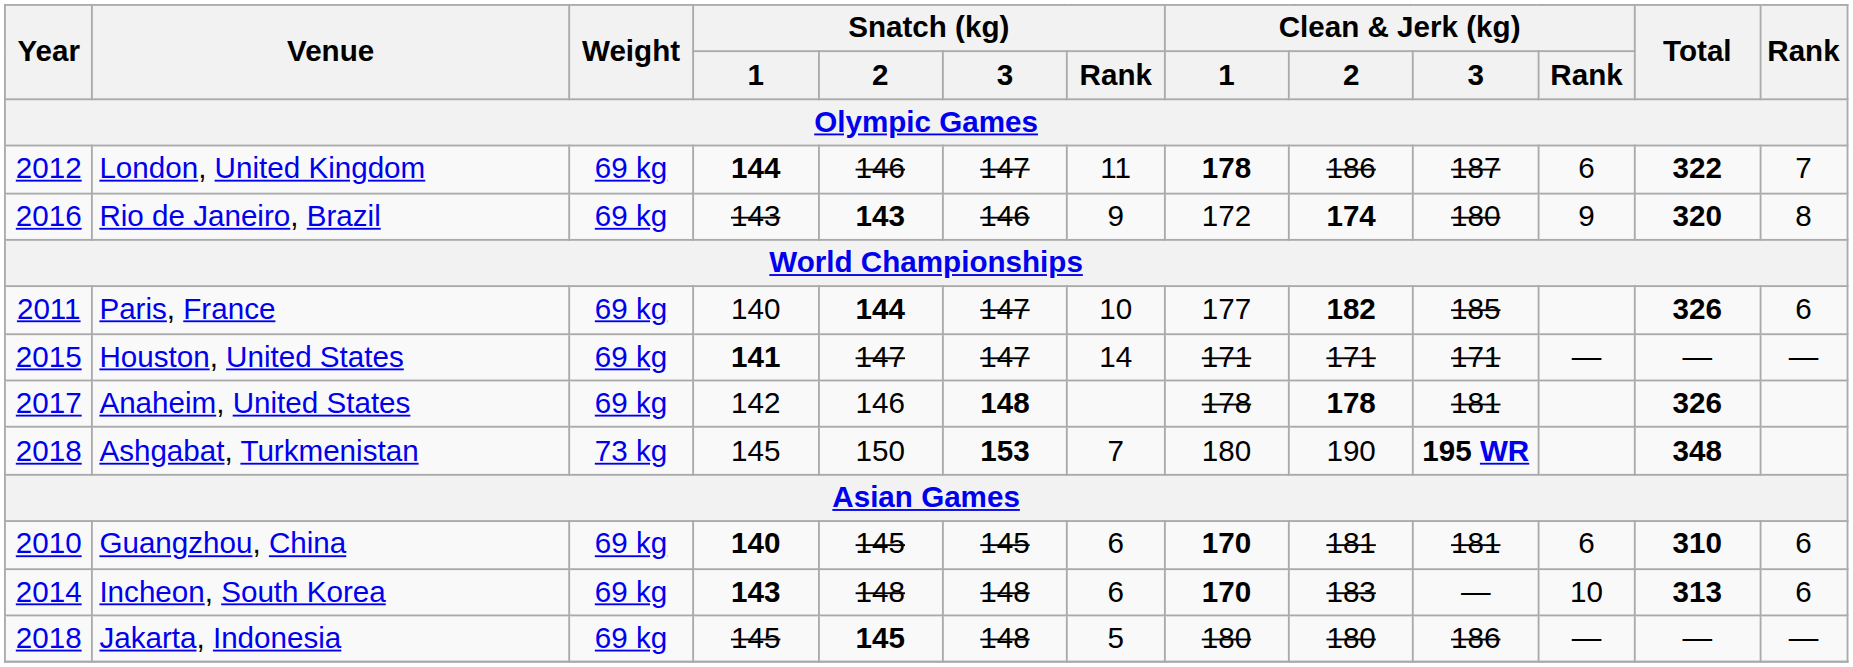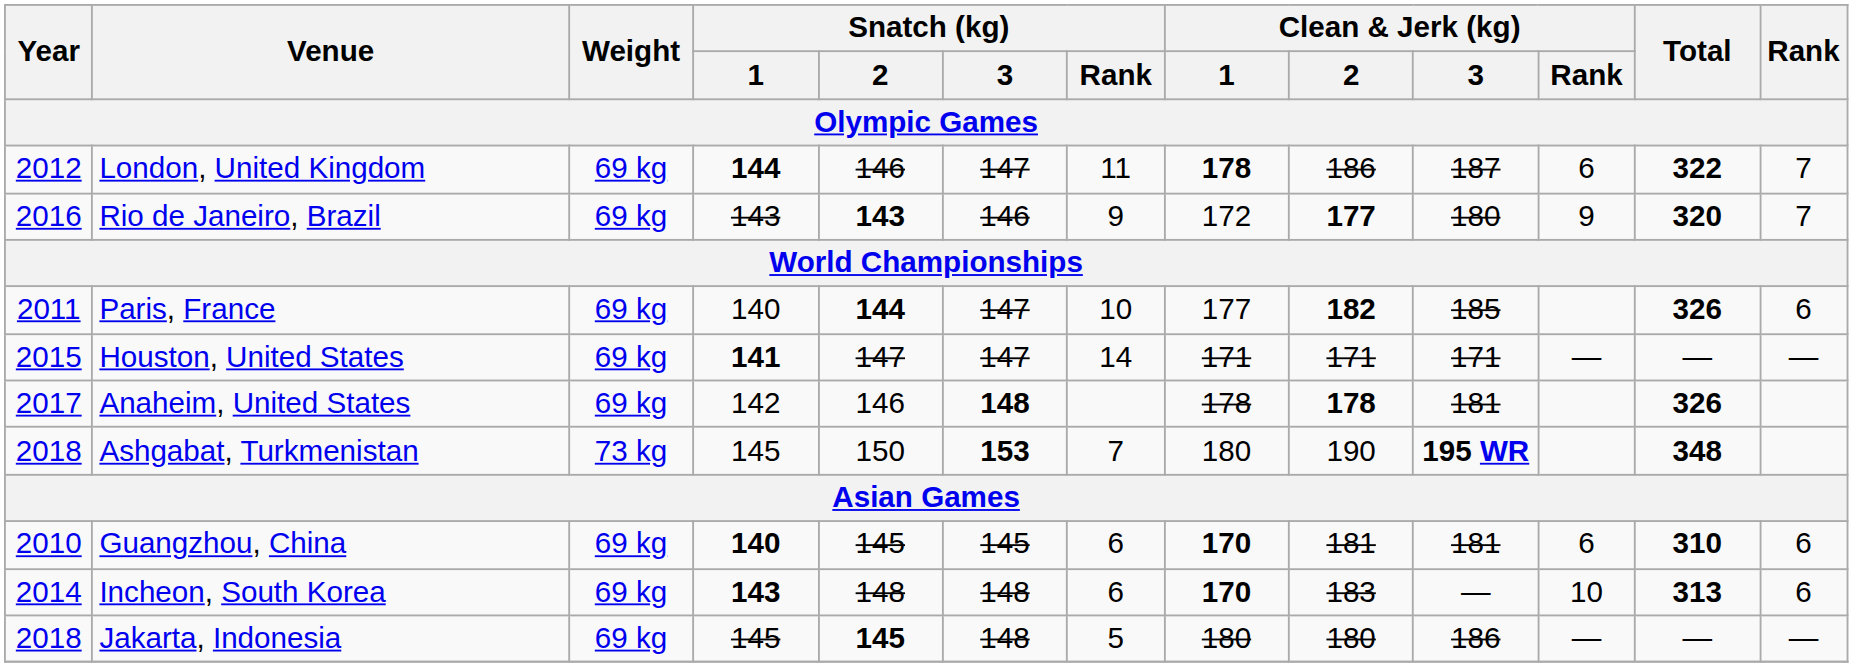Rio de Janeiro, Brazil | Clean & Jerk (kg) / 2: 174 -> 177
Rio de Janeiro, Brazil | Rank: 8 -> 7
